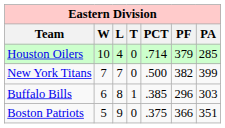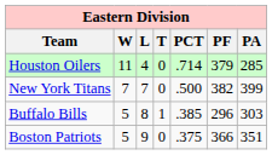Houston Oilers | W: 10 -> 11
Buffalo Bills | W: 6 -> 5
